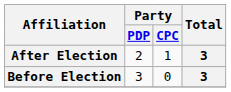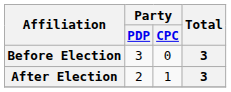rows swapped: Before Election <-> After Election
